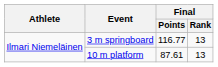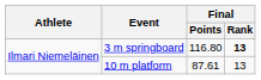3 m springboard | Final / Points: 116.77 -> 116.80
3 m springboard | Final / Rank: normal -> bold
